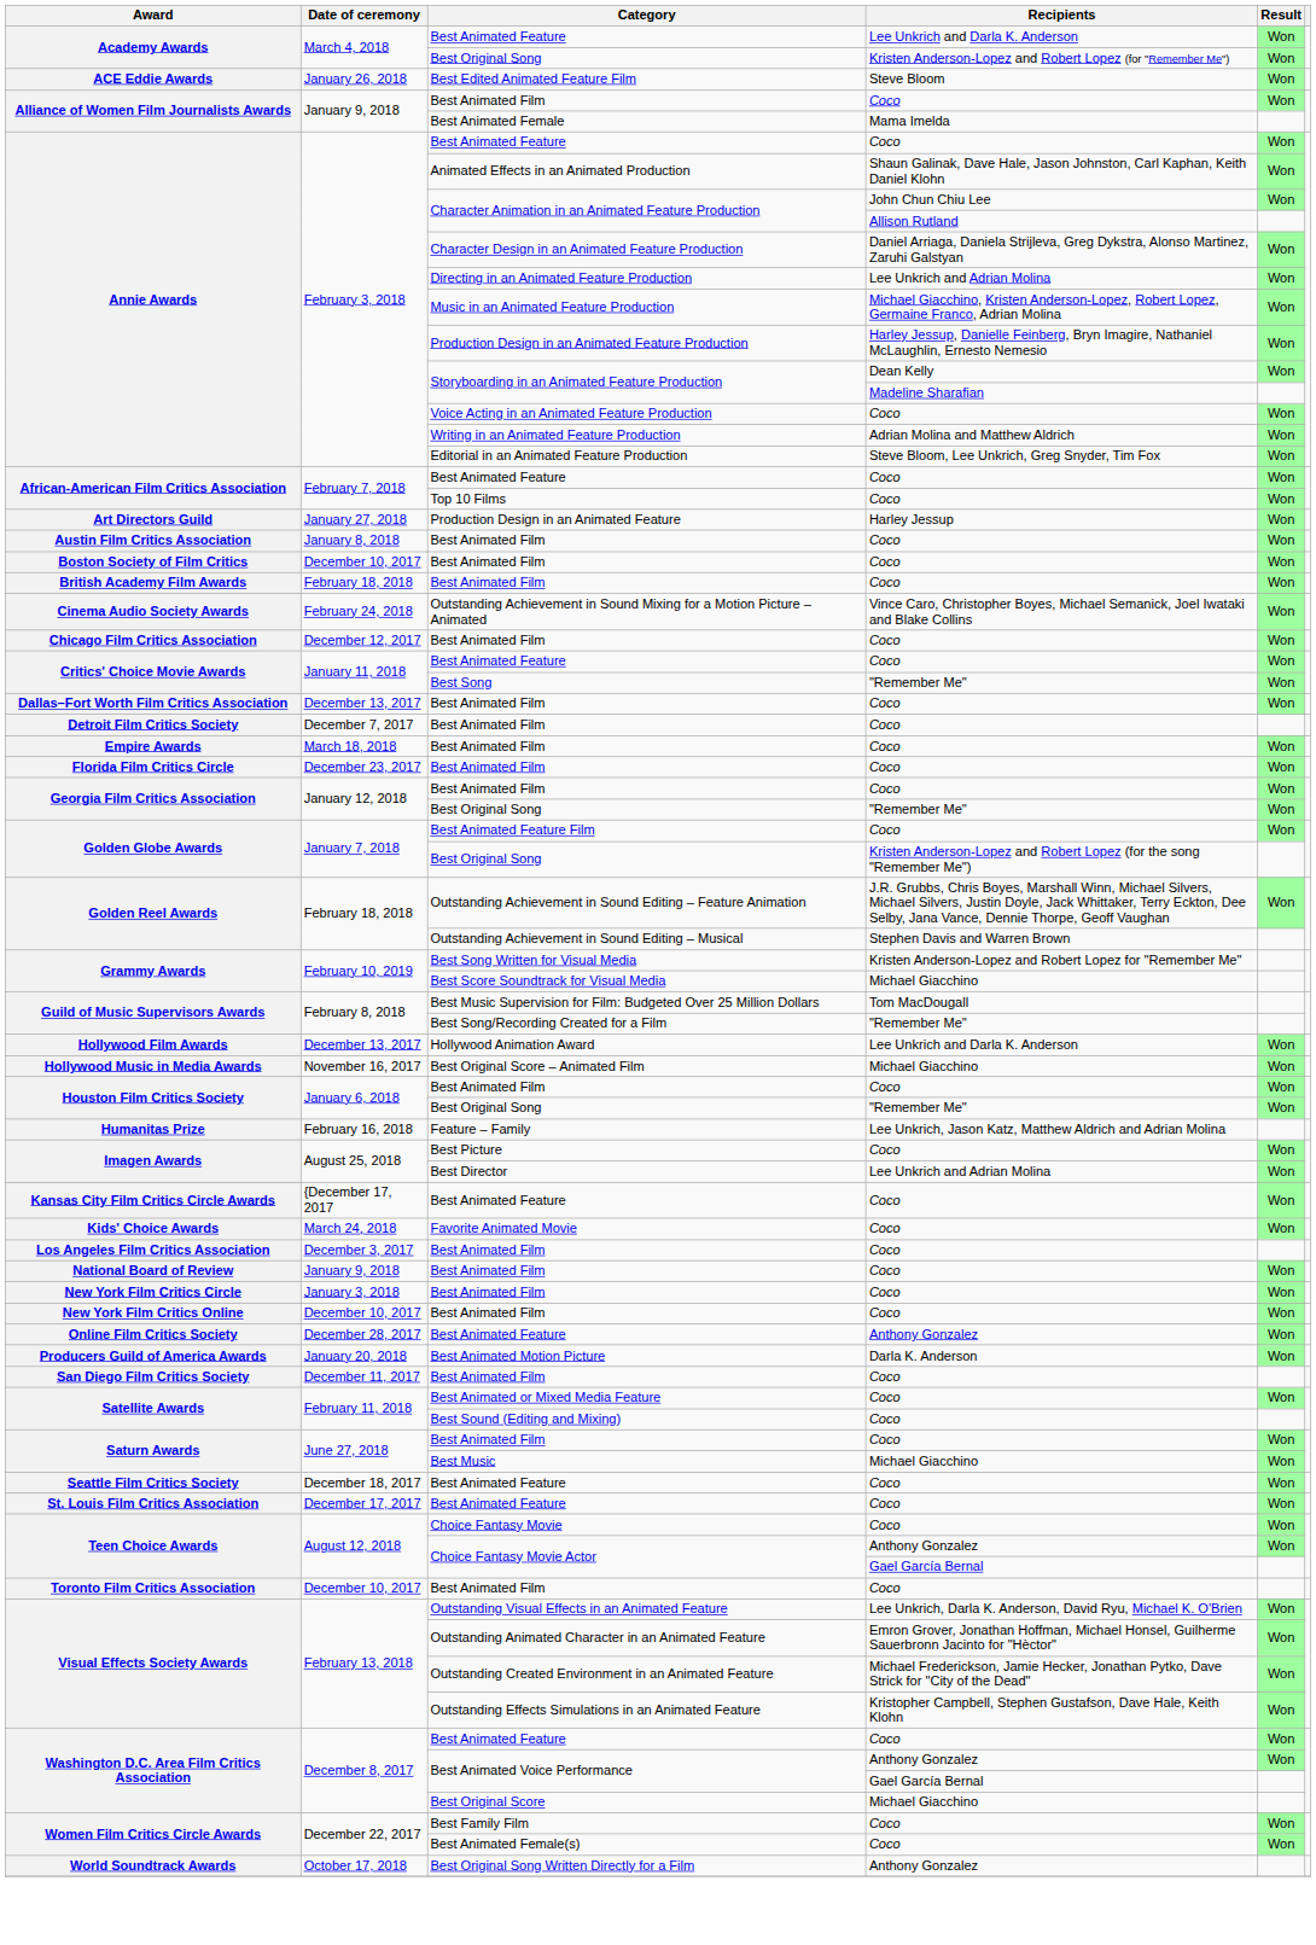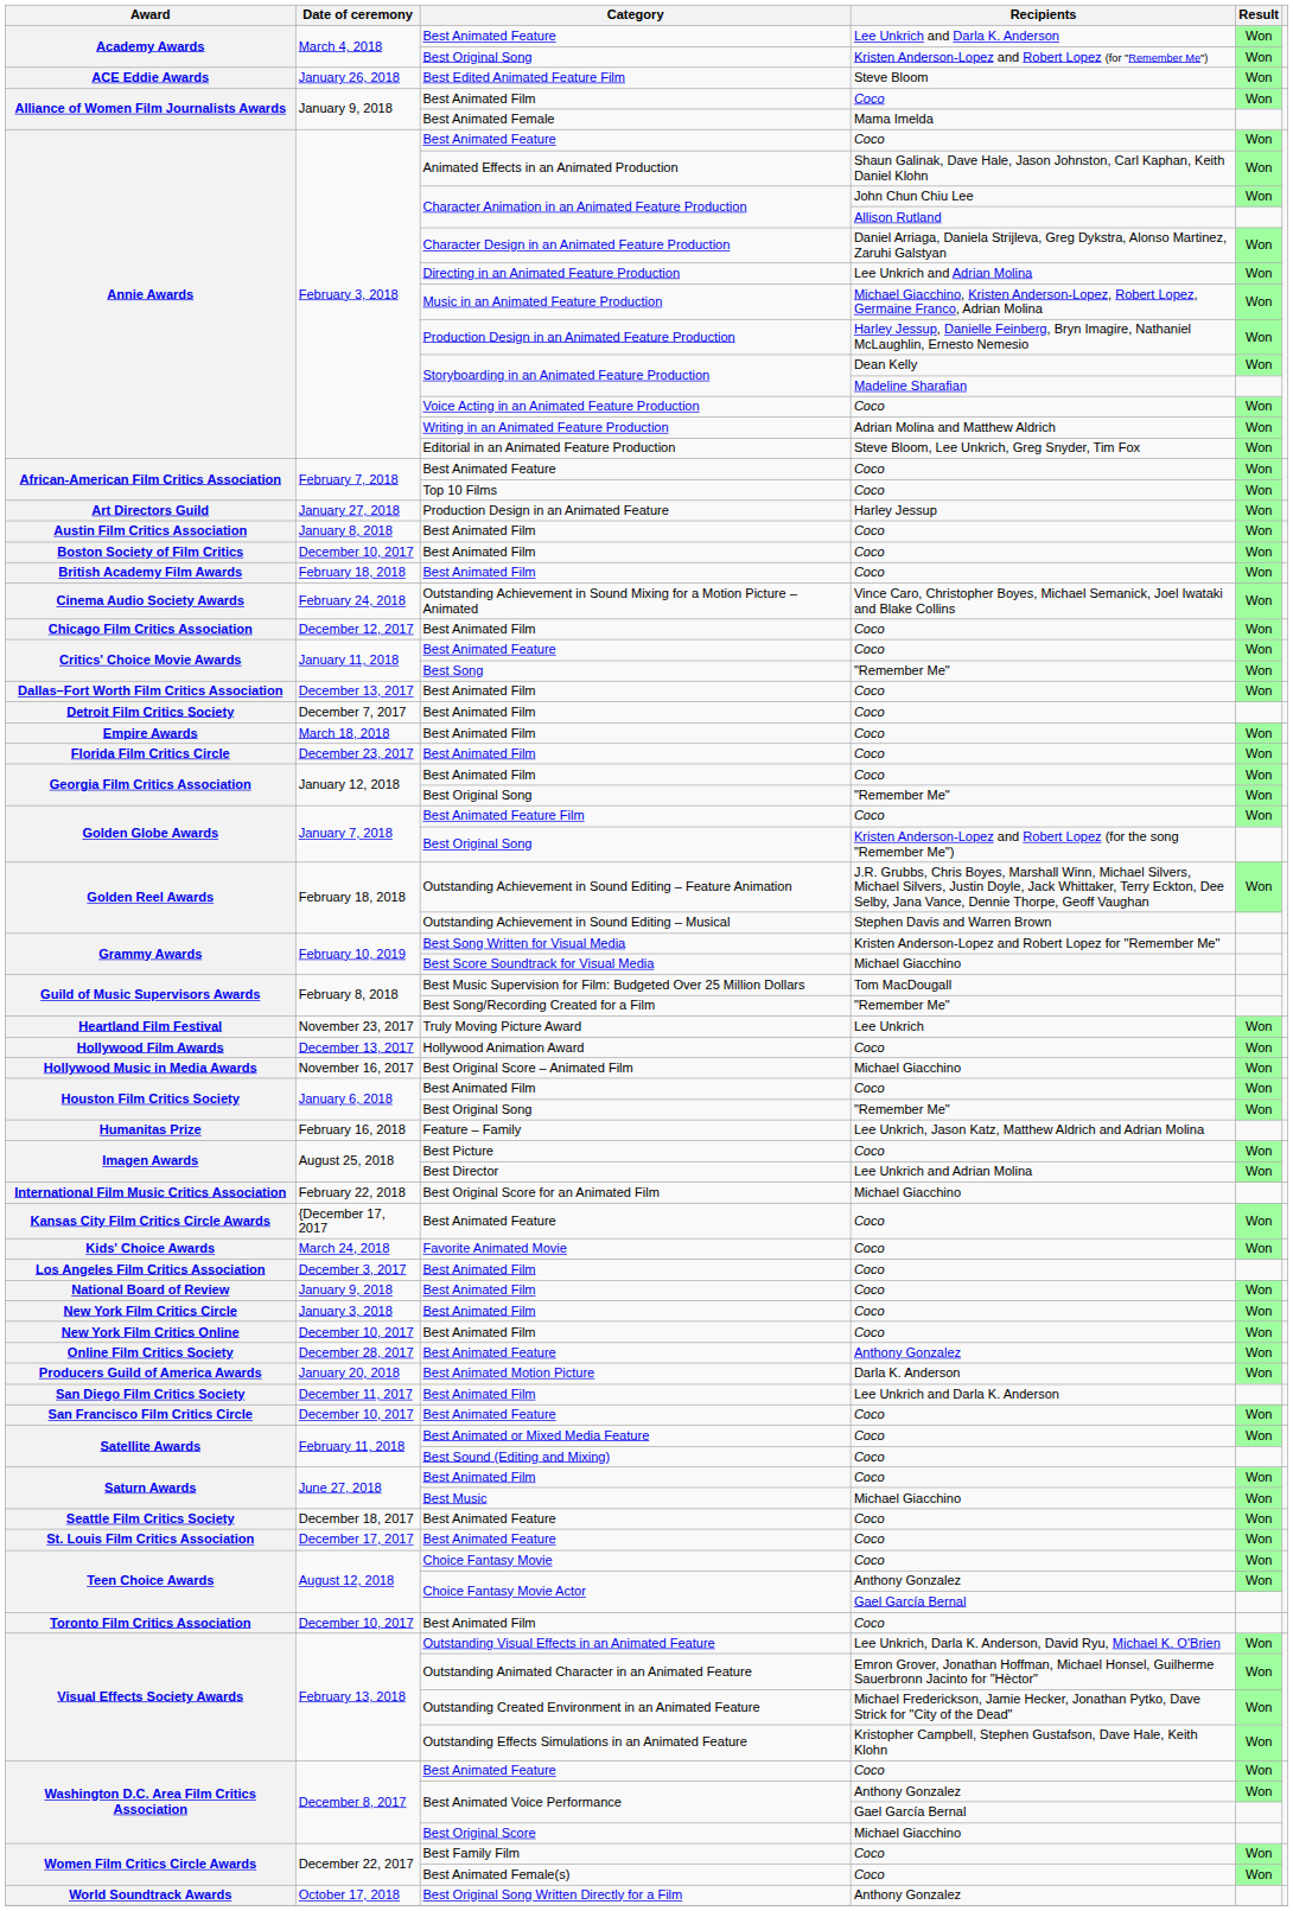+ row: Heartland Film Festival | November 23, 2017 | Truly Moving Picture Award | Lee Unkrich | Won
Hollywood Animation Award | Recipients: Lee Unkrich and Darla K. Anderson -> Coco
+ row: International Film Music Critics Association | February 22, 2018 | Best Original Score for an Animated Film | Michael Giacchino
San Diego Film Critics Society / Best Animated Film | Recipients: Coco -> Lee Unkrich and Darla K. Anderson
+ row: San Francisco Film Critics Circle | December 10, 2017 | Best Animated Feature | Coco | Won
